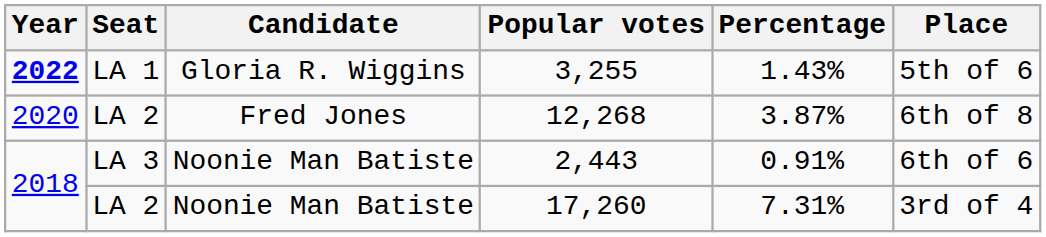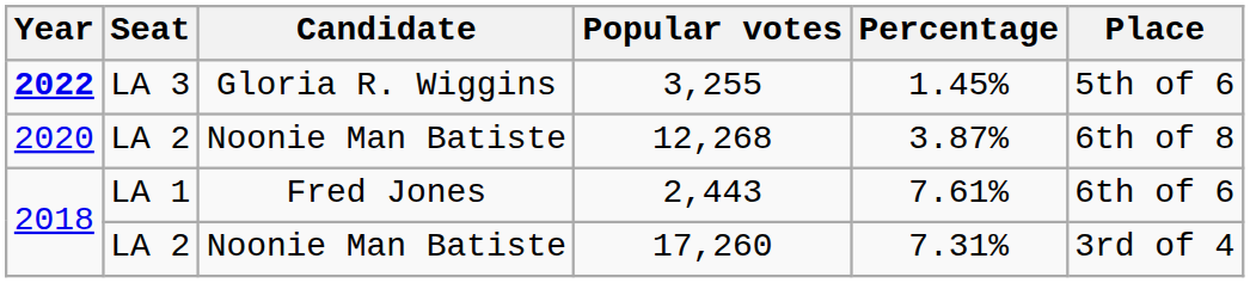3,255 | Seat: LA 1 -> LA 3
3,255 | Percentage: 1.43% -> 1.45%
12,268 | Candidate: Fred Jones -> Noonie Man Batiste
2,443 | Seat: LA 3 -> LA 1
2,443 | Candidate: Noonie Man Batiste -> Fred Jones
2,443 | Percentage: 0.91% -> 7.61%
